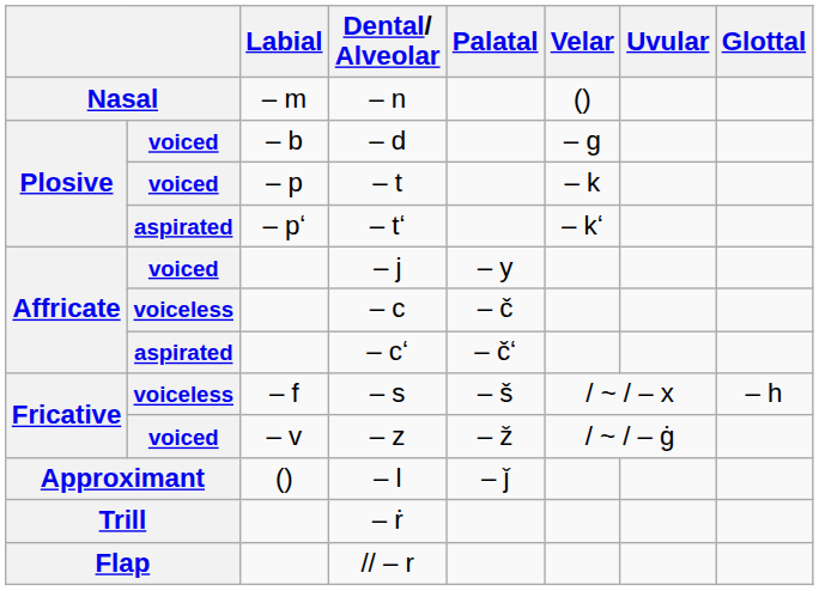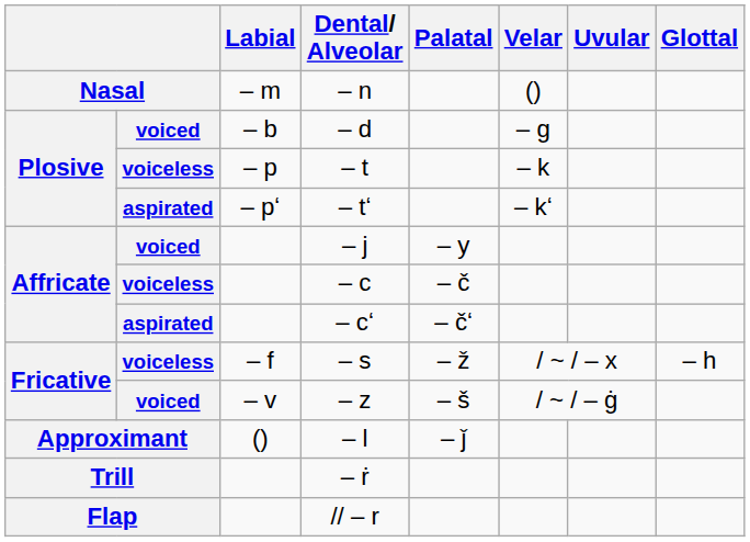– t | column 2: voiced -> voiceless
– s | Palatal: – š -> – ž
– z | Palatal: – ž -> – š
